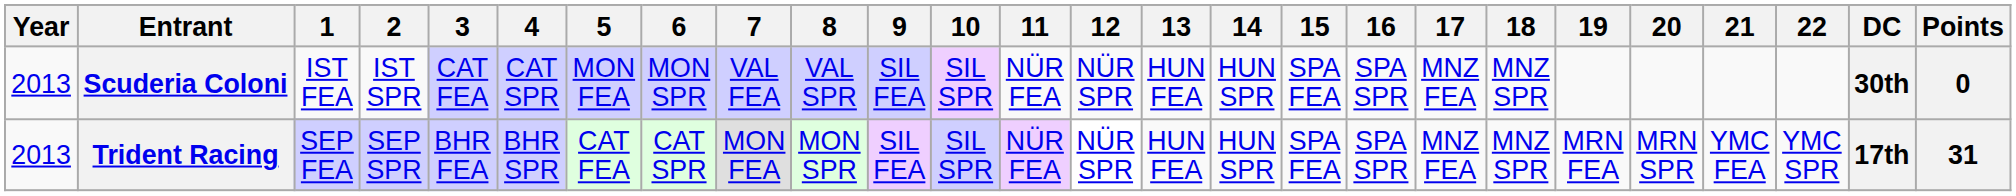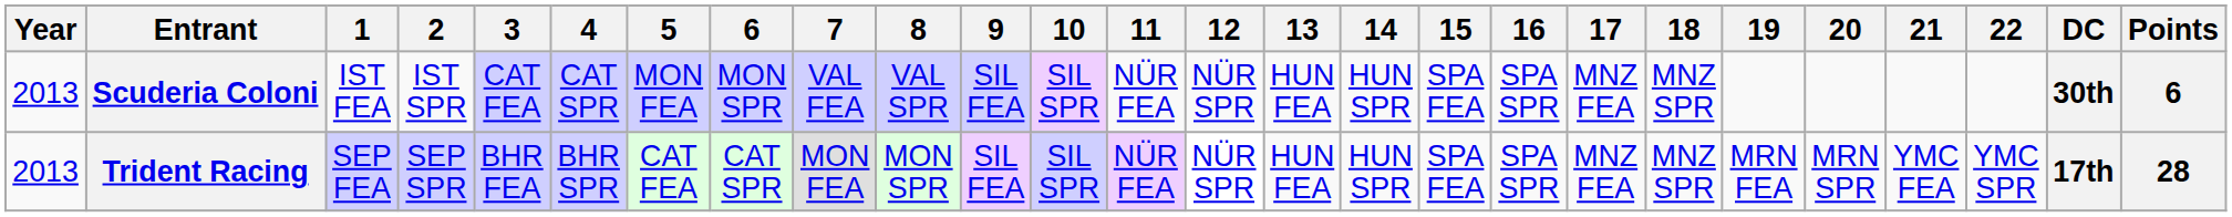Scuderia Coloni | Points: 0 -> 6
Trident Racing | Points: 31 -> 28
